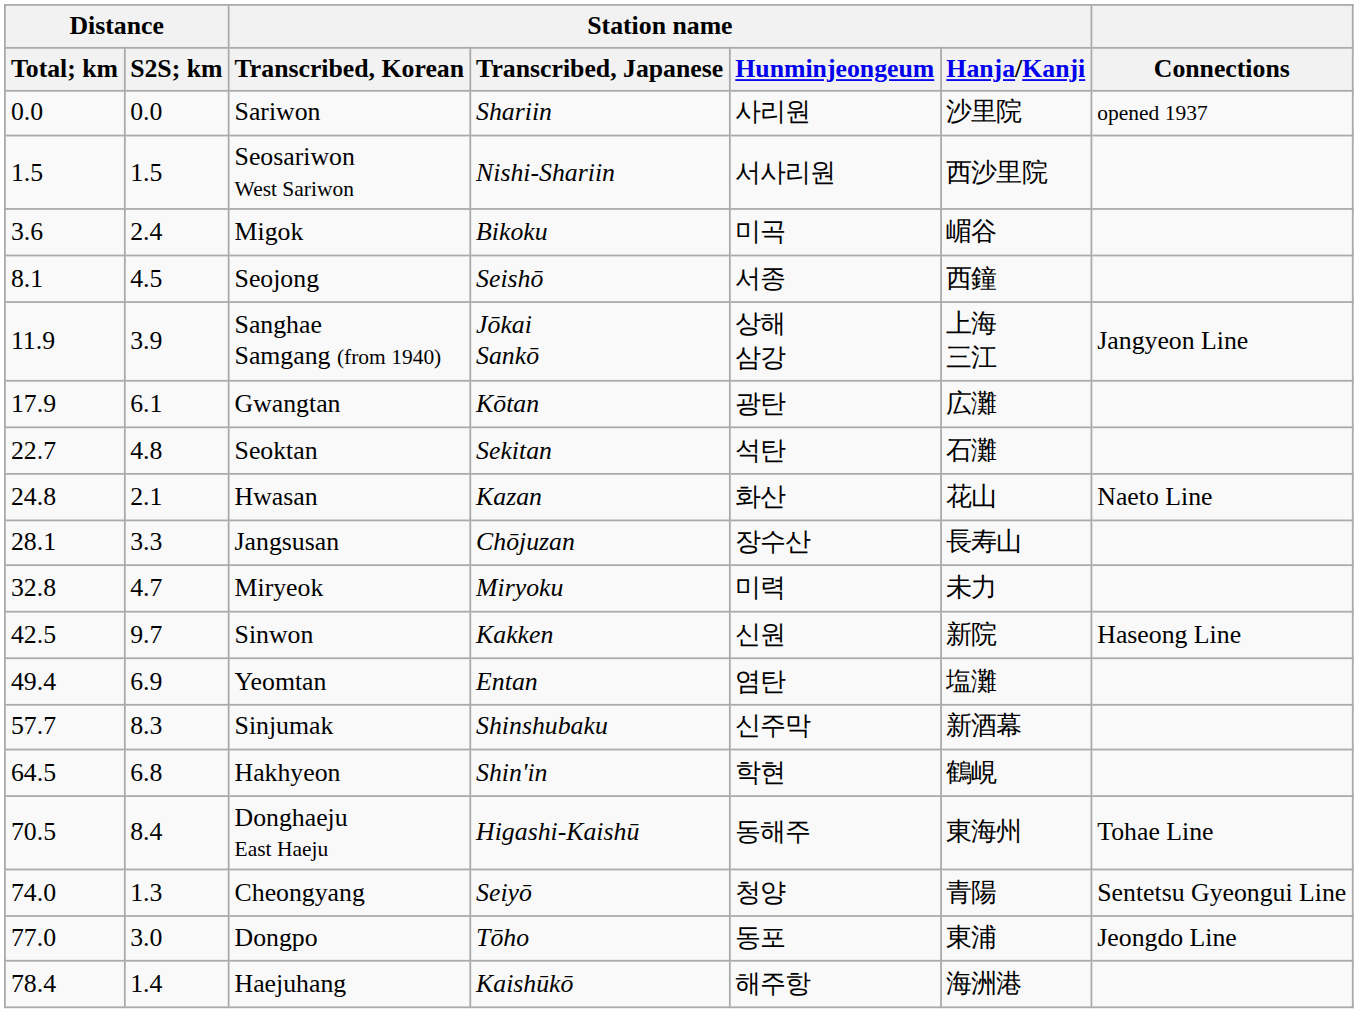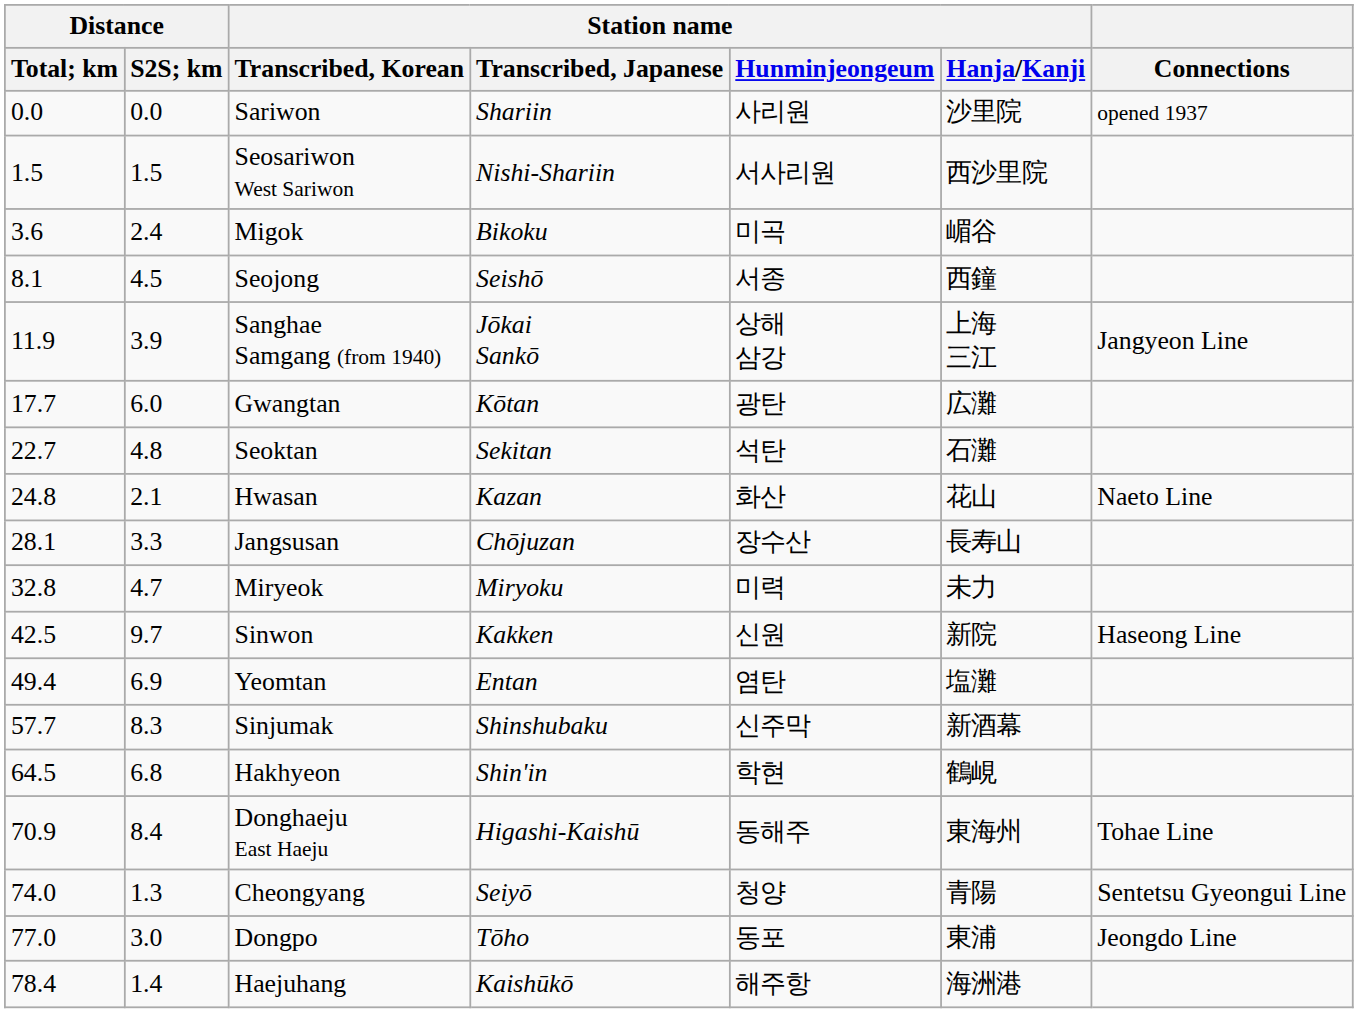Gwangtan | Distance / Total; km: 17.9 -> 17.7
Gwangtan | Distance / S2S; km: 6.1 -> 6.0
Donghaeju East Haeju | Distance / Total; km: 70.5 -> 70.9
